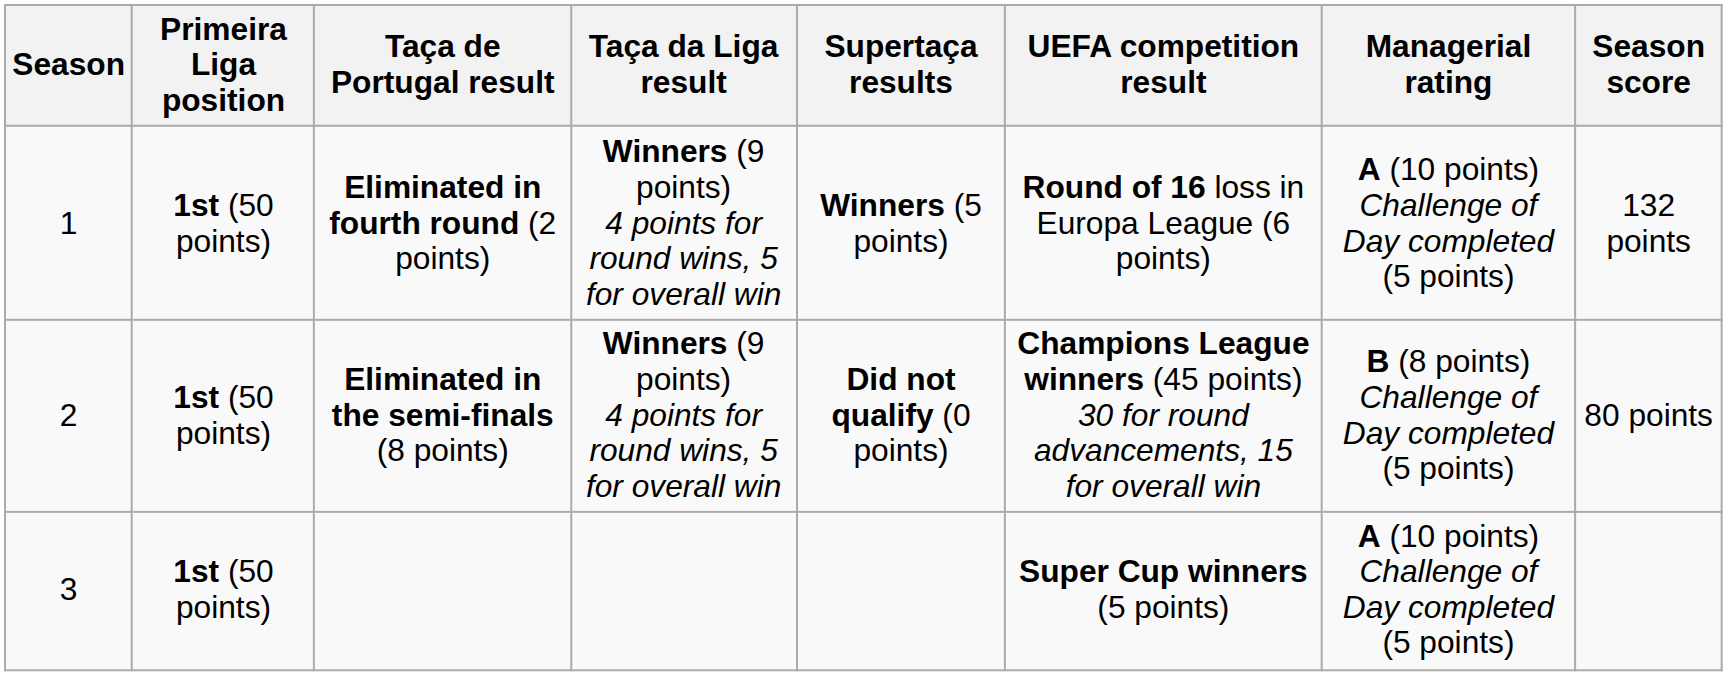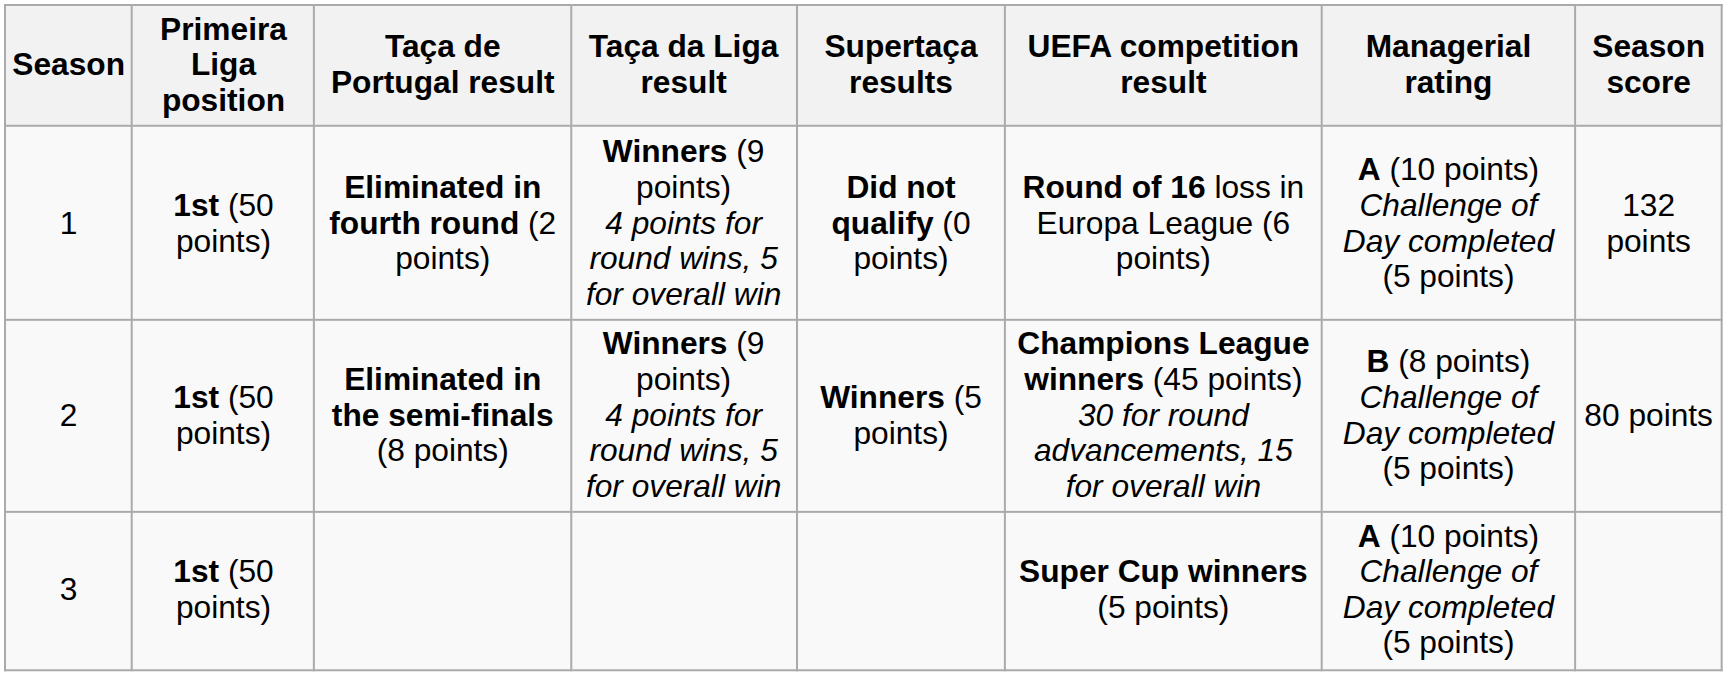Eliminated in fourth round (2 points) | Supertaça results: Winners (5 points) -> Did not qualify (0 points)
Eliminated in the semi-finals (8 points) | Supertaça results: Did not qualify (0 points) -> Winners (5 points)
